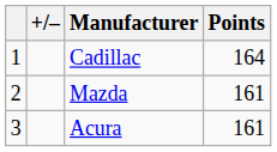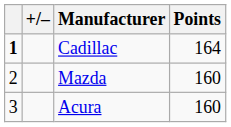Cadillac | column 1: normal -> bold
Mazda | Points: 161 -> 160
Acura | Points: 161 -> 160
